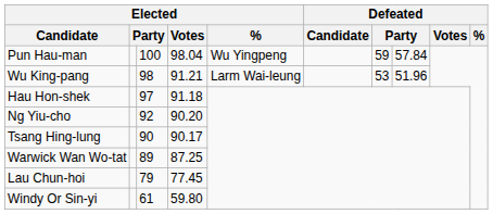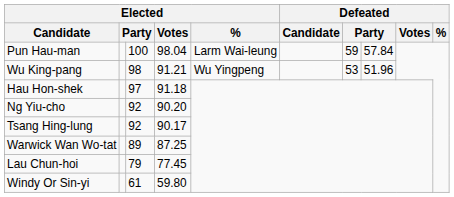Pun Hau-man | Elected / %: Wu Yingpeng -> Larm Wai-leung
Wu King-pang | Elected / %: Larm Wai-leung -> Wu Yingpeng
Tsang Hing-lung | column 3: 90 -> 92
